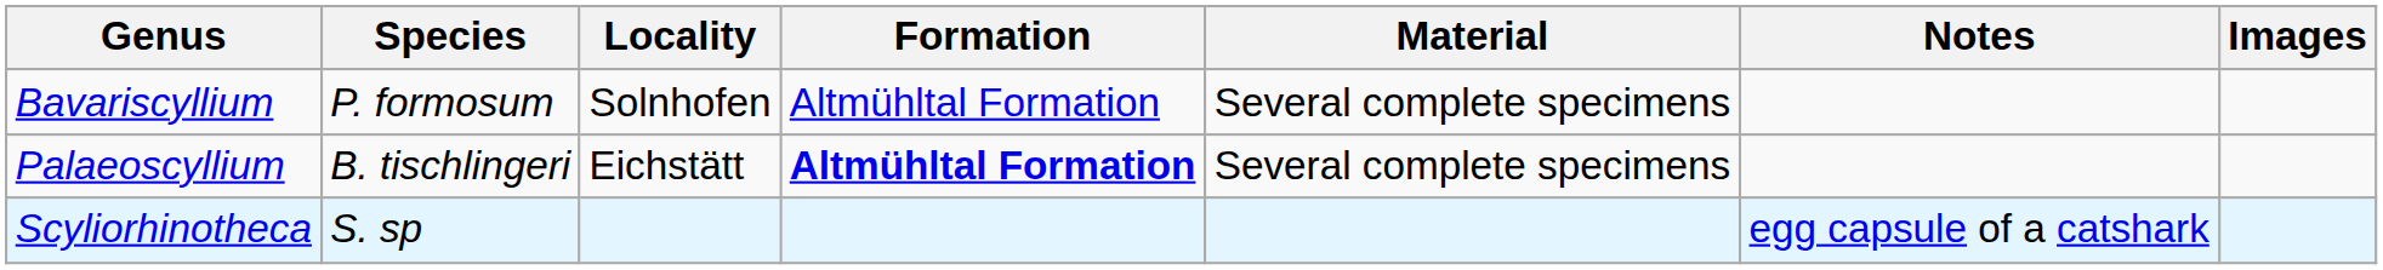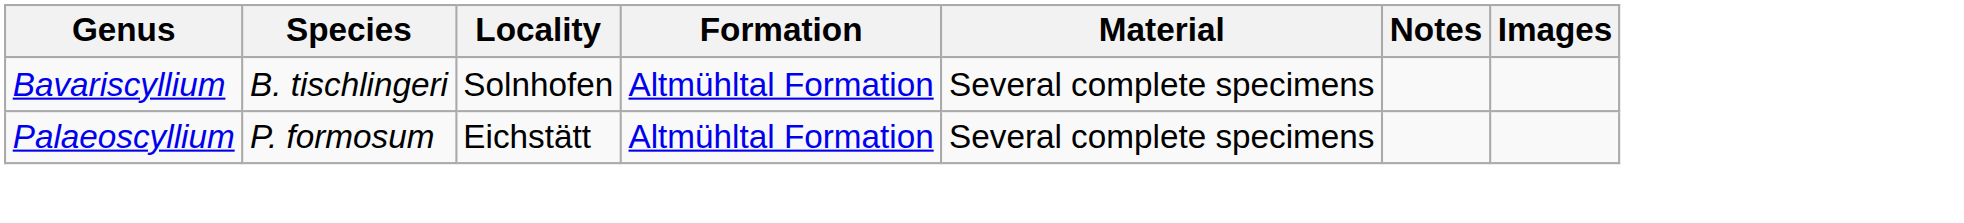Bavariscyllium | Species: P. formosum -> B. tischlingeri
Palaeoscyllium | Species: B. tischlingeri -> P. formosum
Palaeoscyllium | Formation: bold -> normal
- row: Scyliorhinotheca | S. sp | egg capsule of a catshark
